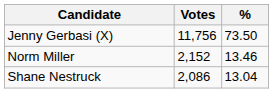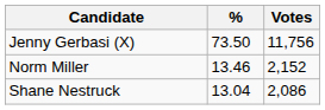columns swapped: Votes <-> %
